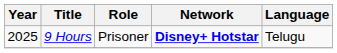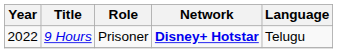9 Hours | Year: 2025 -> 2022
